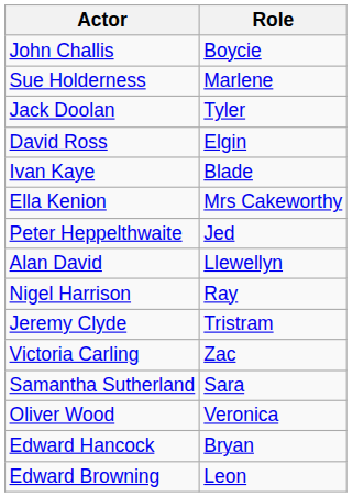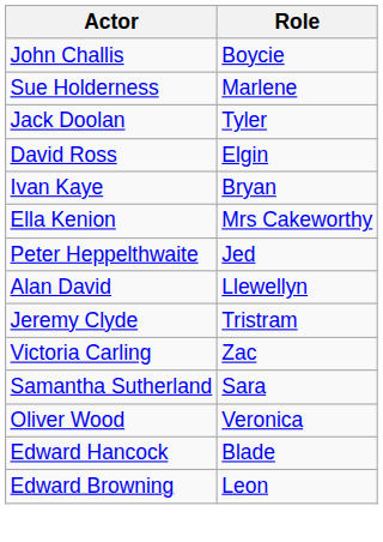Ivan Kaye | Role: Blade -> Bryan
- row: Nigel Harrison | Ray
Edward Hancock | Role: Bryan -> Blade
